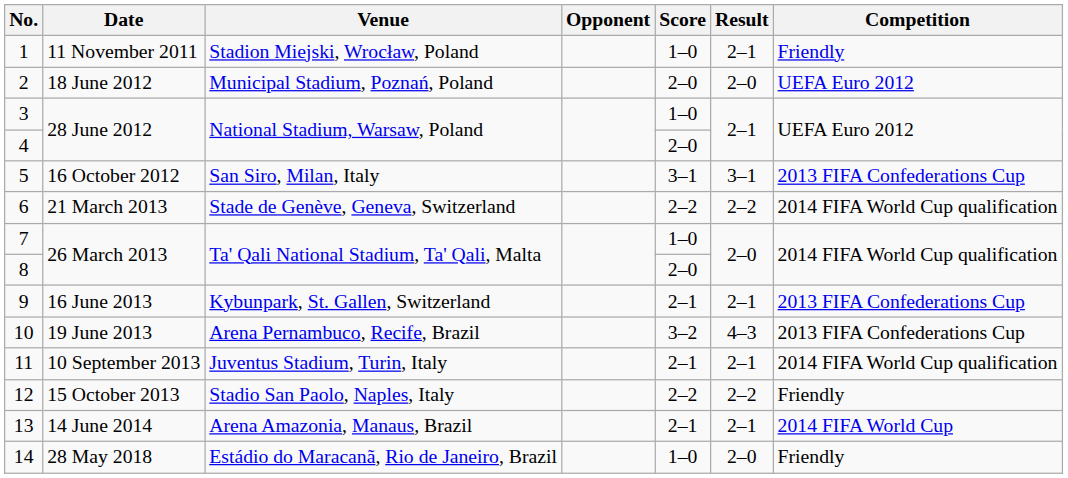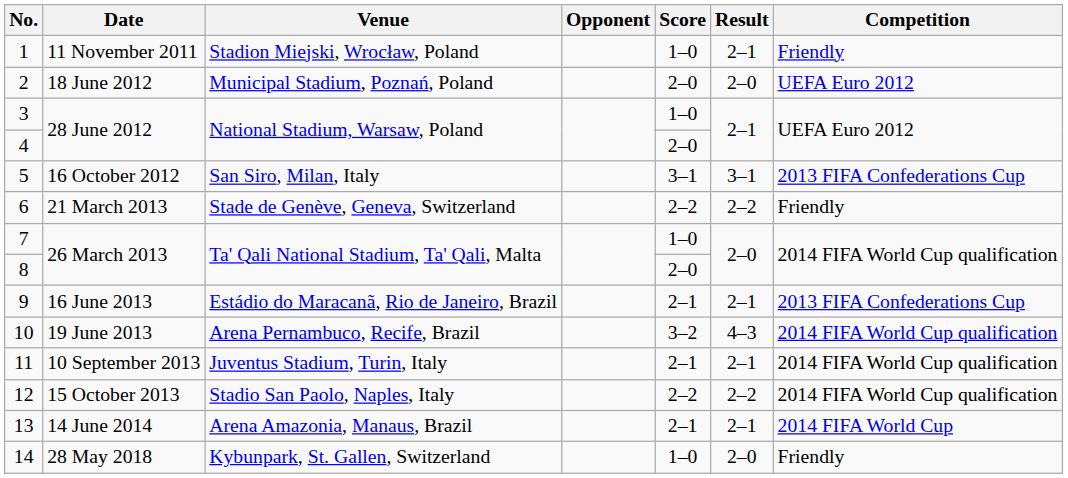6 | Competition: 2014 FIFA World Cup qualification -> Friendly
9 | Venue: Kybunpark, St. Gallen, Switzerland -> Estádio do Maracanã, Rio de Janeiro, Brazil
10 | Competition: 2013 FIFA Confederations Cup -> 2014 FIFA World Cup qualification
12 | Competition: Friendly -> 2014 FIFA World Cup qualification
14 | Venue: Estádio do Maracanã, Rio de Janeiro, Brazil -> Kybunpark, St. Gallen, Switzerland
